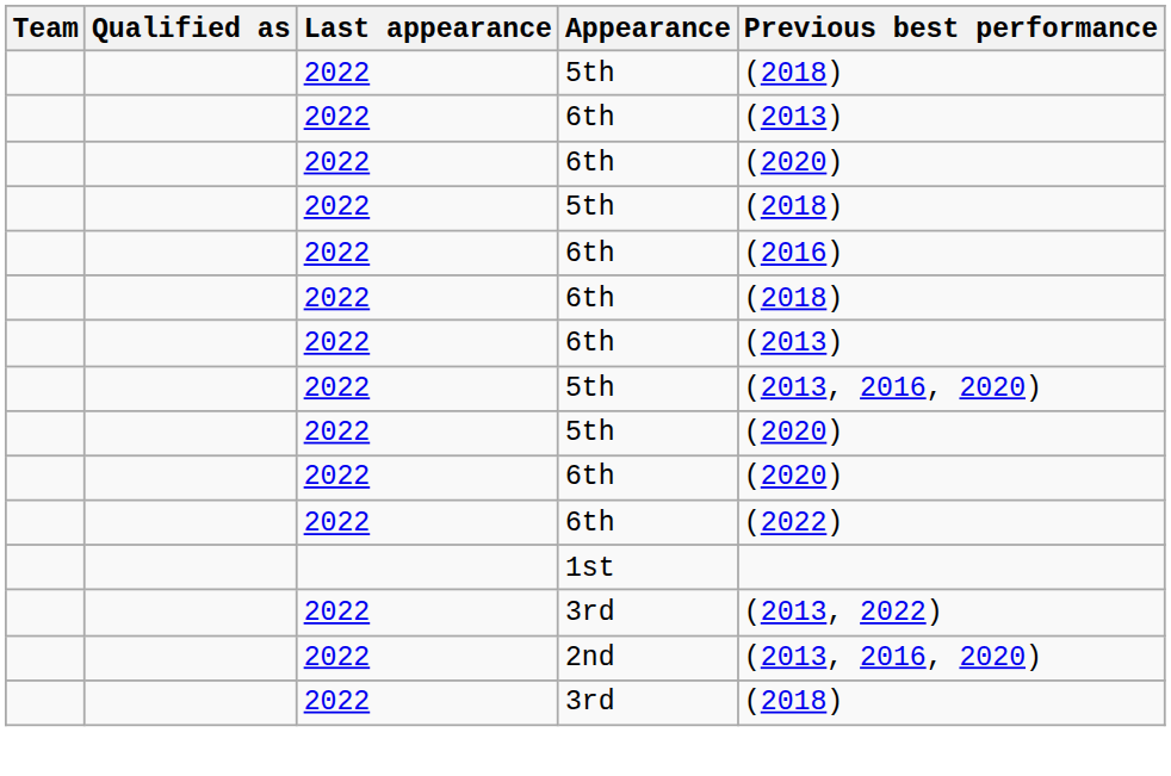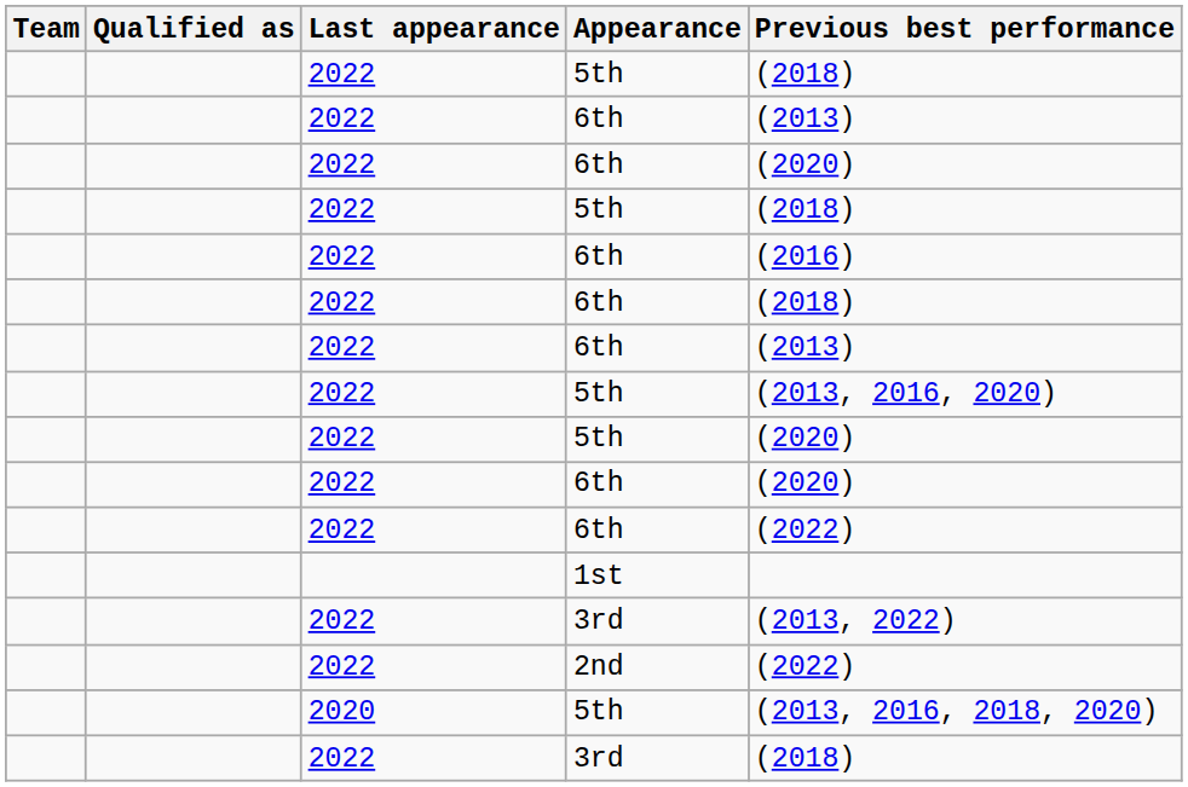2nd | Previous best performance: (2013, 2016, 2020) -> (2022)
+ row: 2020 | 5th | (2013, 2016, 2018, 2020)
